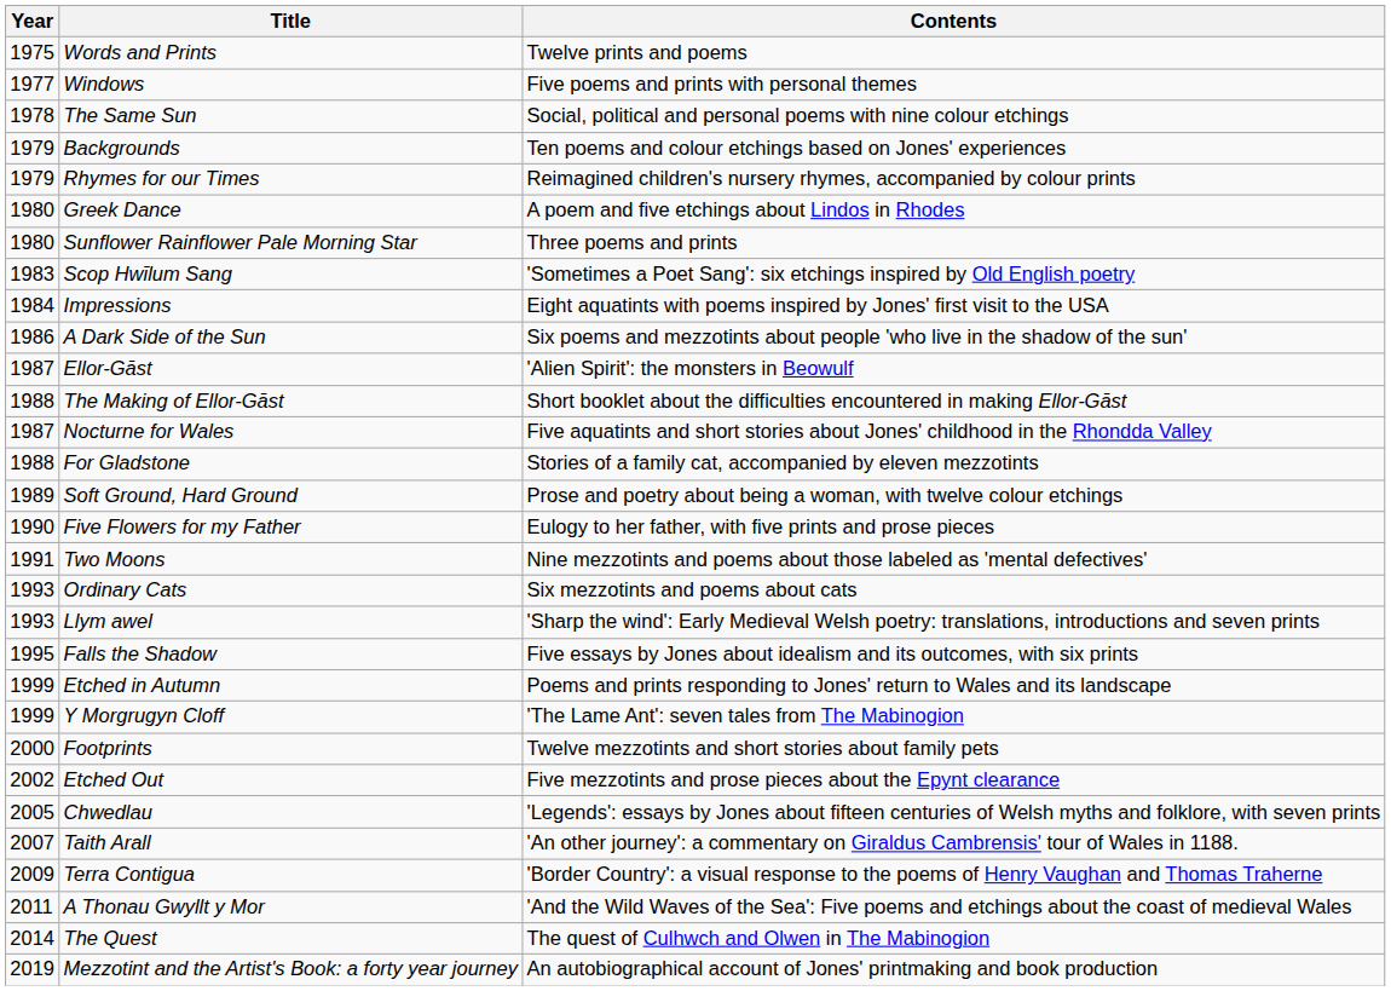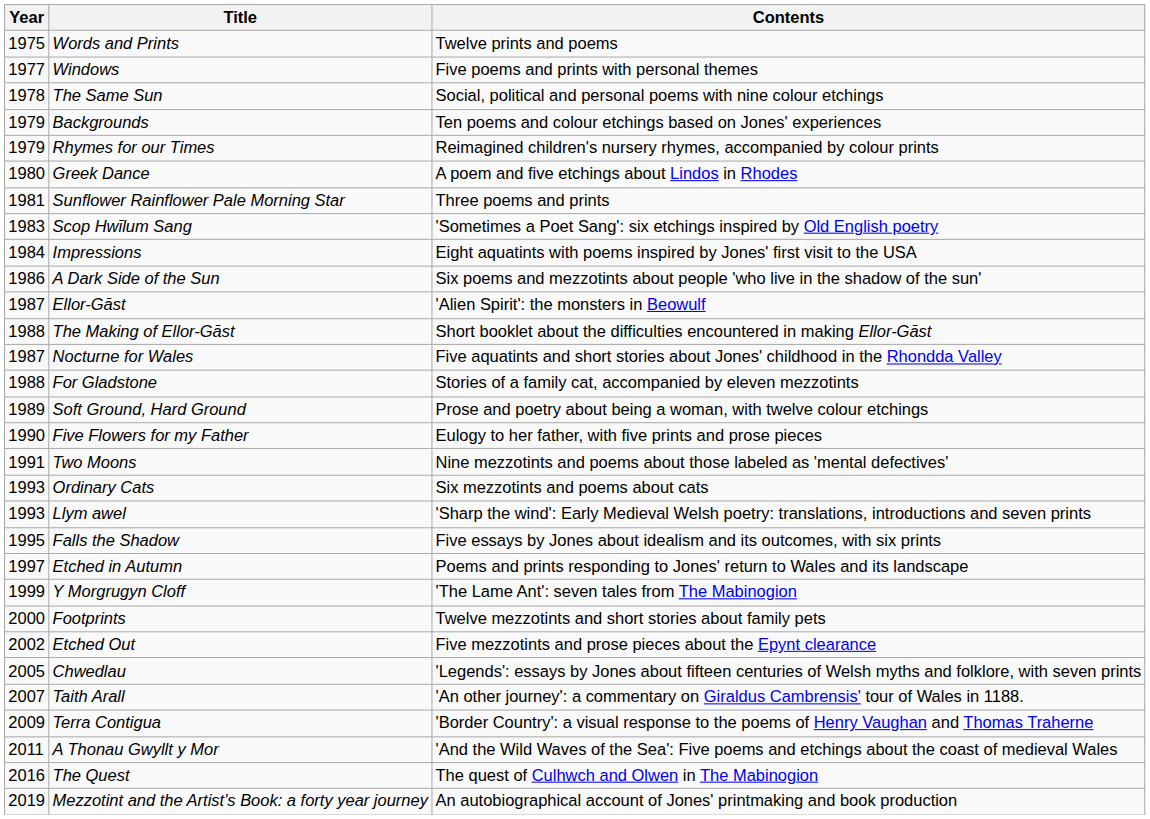Sunflower Rainflower Pale Morning Star | Year: 1980 -> 1981
Etched in Autumn | Year: 1999 -> 1997
The Quest | Year: 2014 -> 2016
